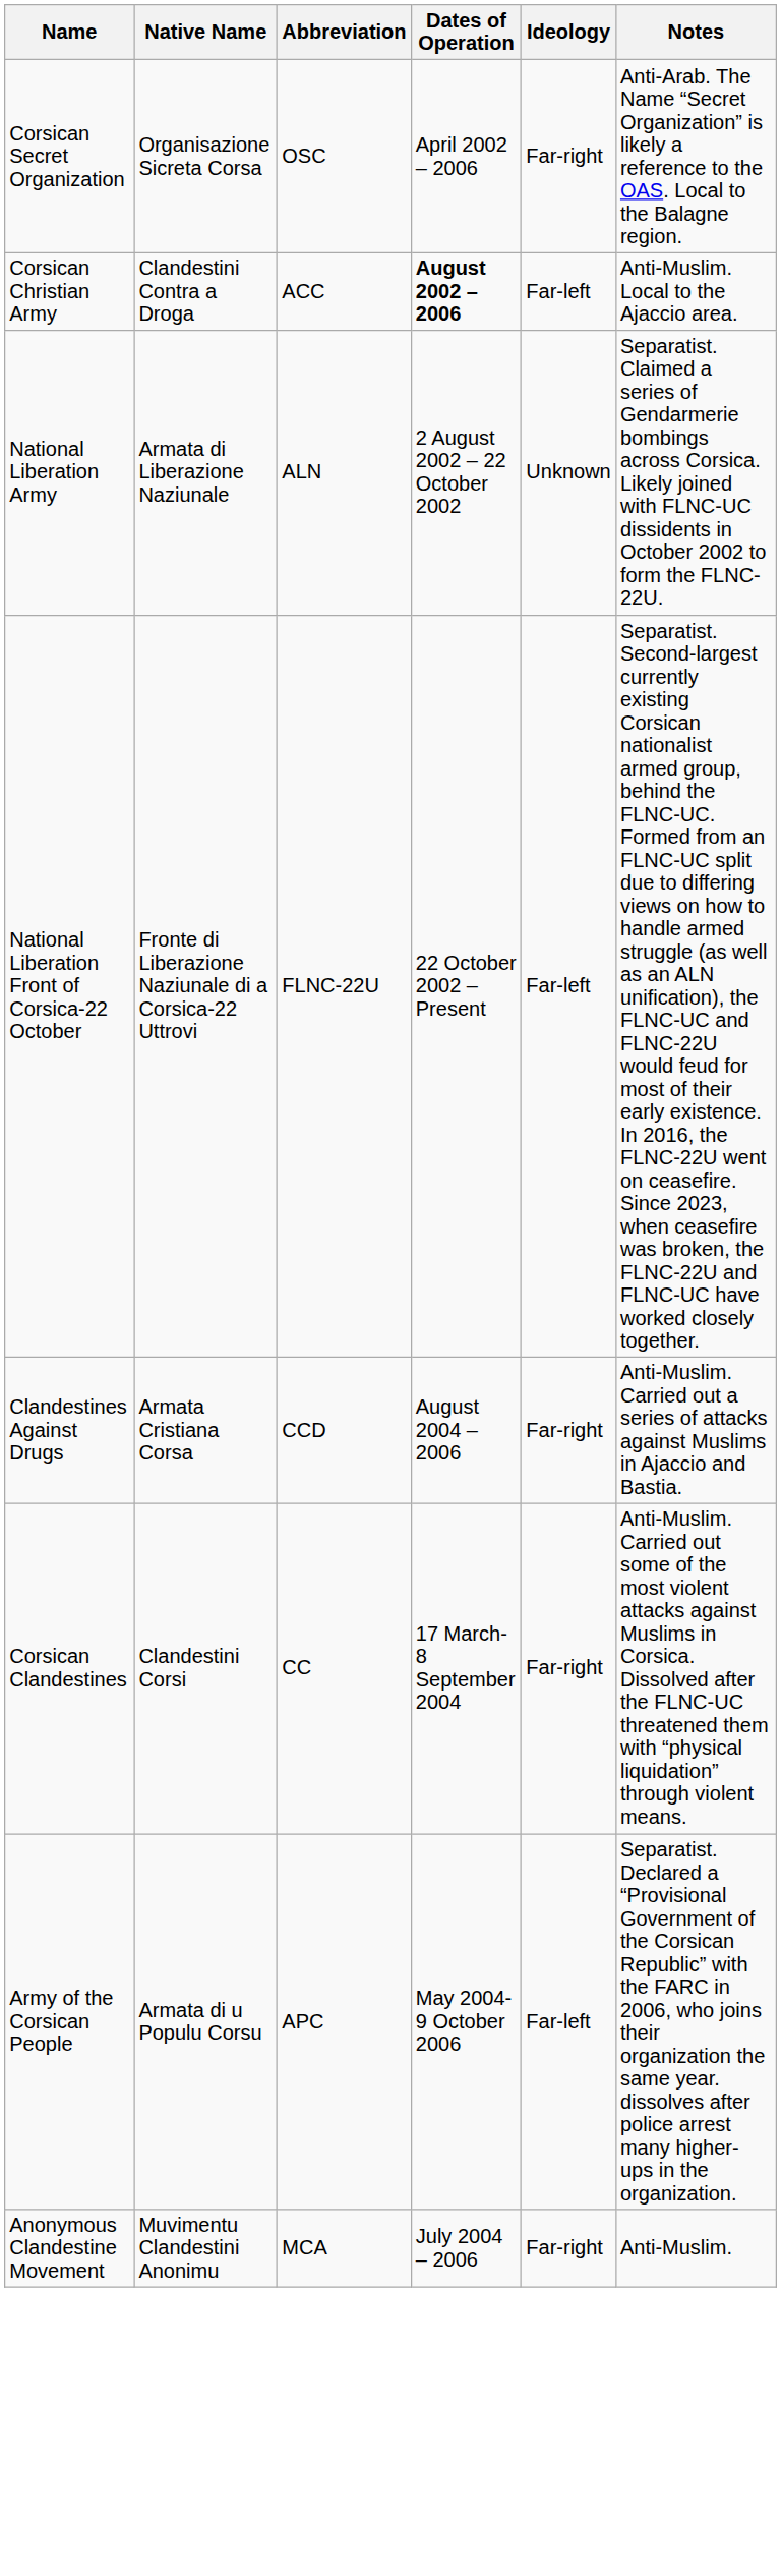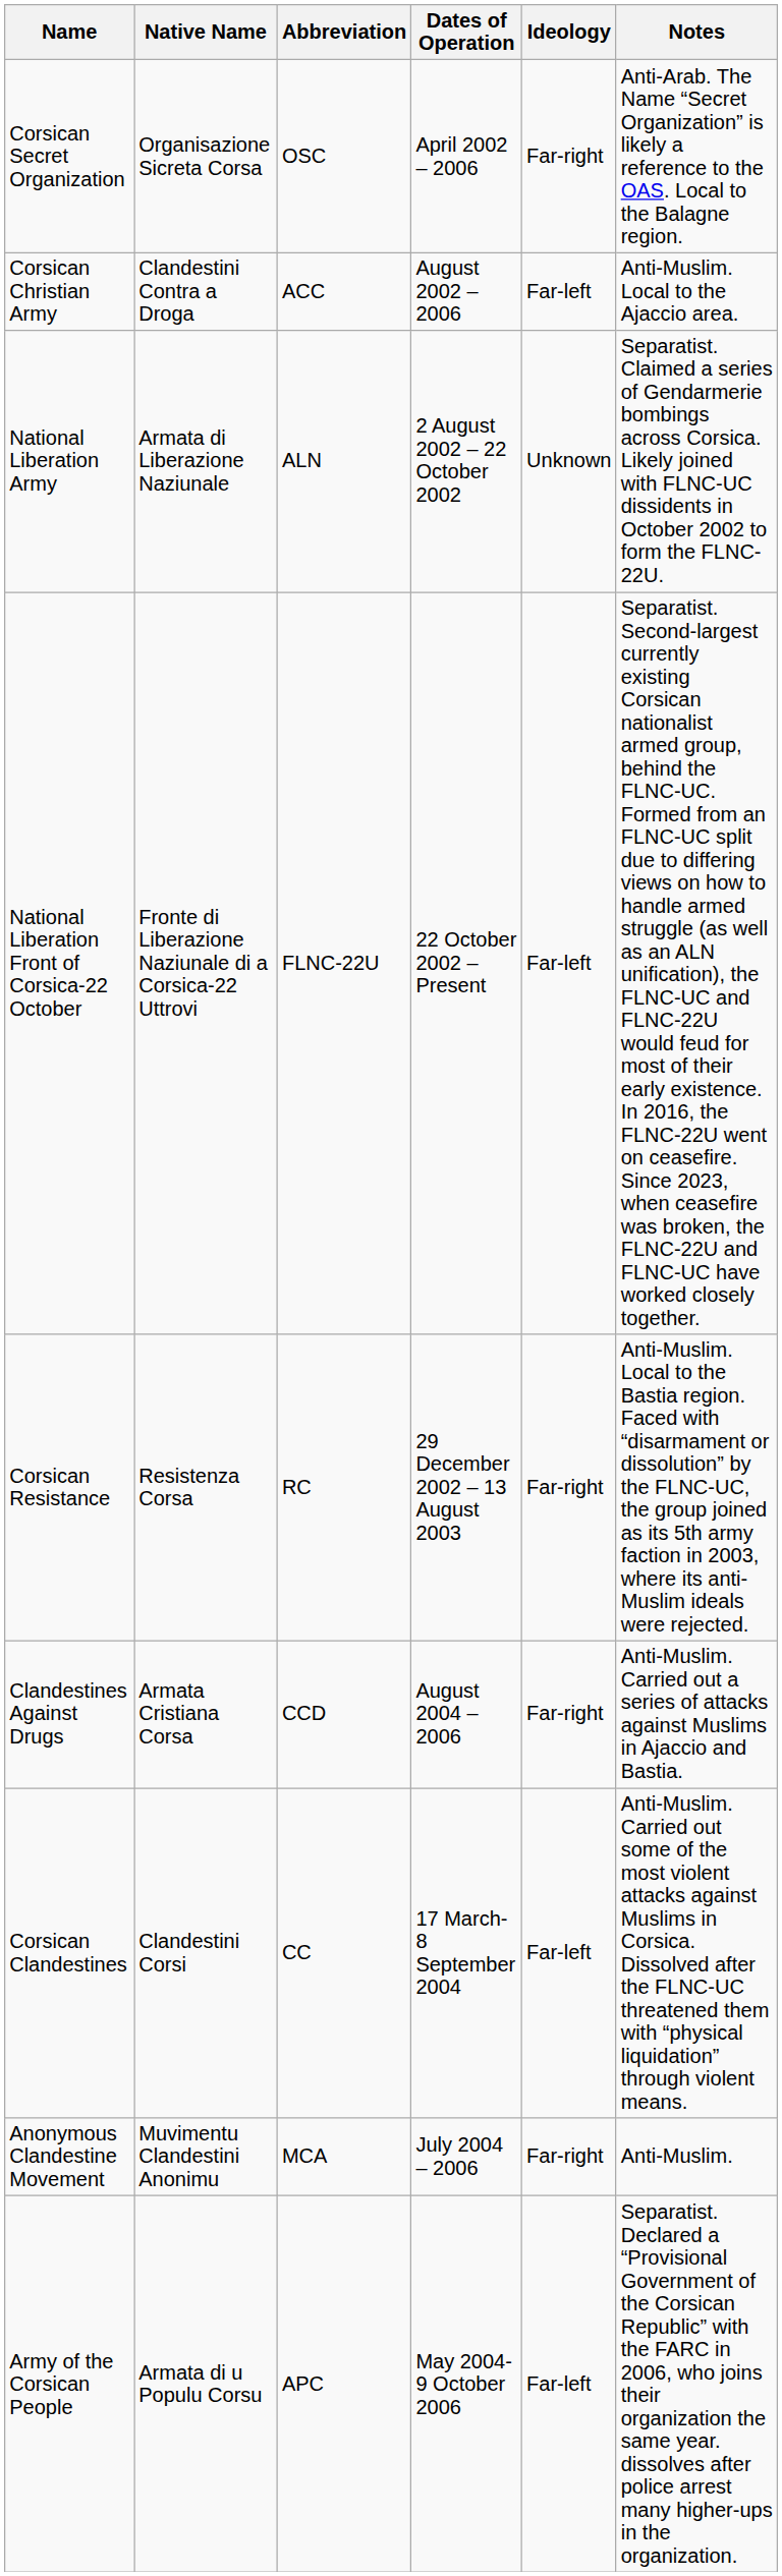Corsican Christian Army | Dates of Operation: bold -> normal
+ row: Corsican Resistance | Resistenza Corsa | RC | 29 December 2002 – 13 August 2003 | Far-right | Anti-Muslim. Local to the Bastia region. Faced with “disarmament or dissolution” by the FLNC-UC, the group joined as its 5th army faction in 2003, where its anti-Muslim ideals were rejected.
Corsican Clandestines | Ideology: Far-right -> Far-left
rows swapped: Anonymous Clandestine Movement <-> Army of the Corsican People
